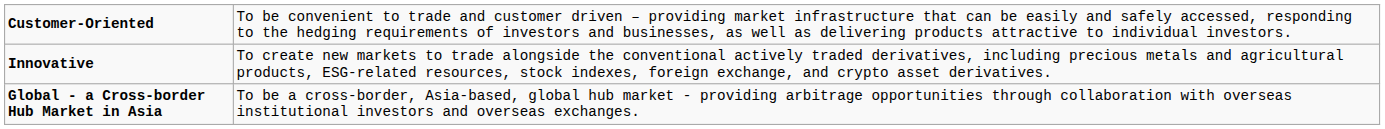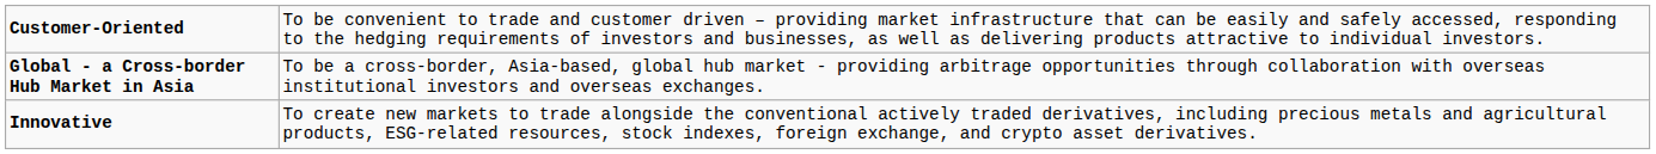rows swapped: Global - a Cross-border Hub Market in Asia <-> Innovative
